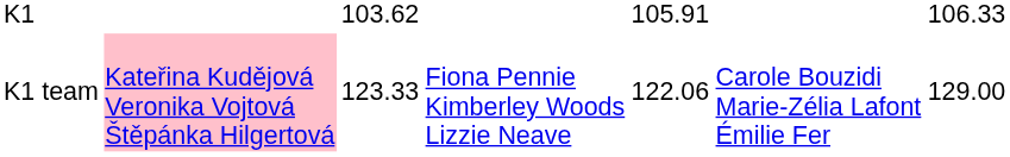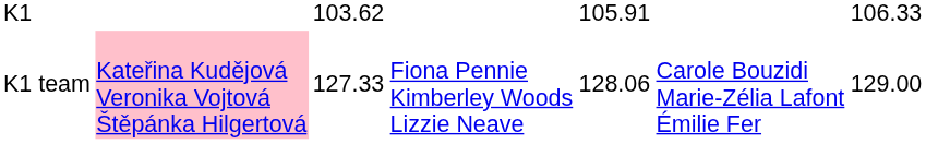K1 team | column 3: 123.33 -> 127.33
K1 team | column 5: 122.06 -> 128.06
